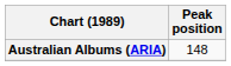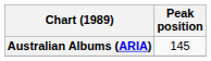Australian Albums (ARIA) | Peak position: 148 -> 145
